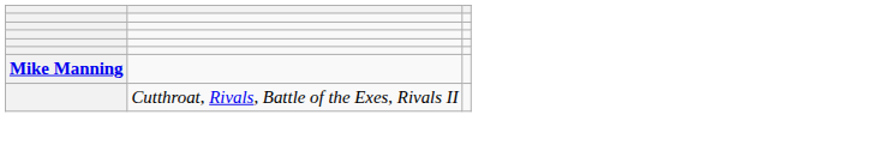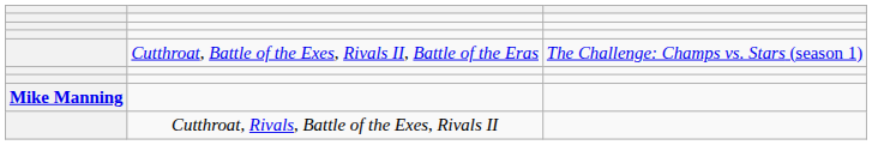+ row: Cutthroat, Battle of the Exes, Rivals II, Battle of the Eras | The Challenge: Champs vs. Stars (season 1)
